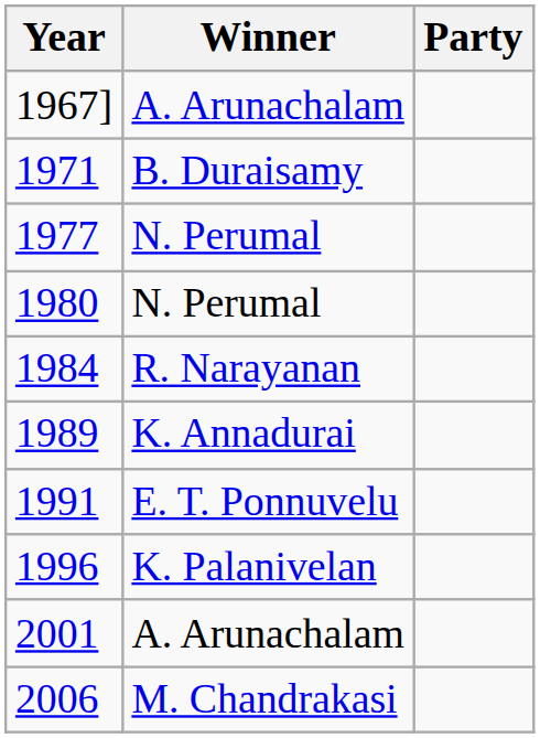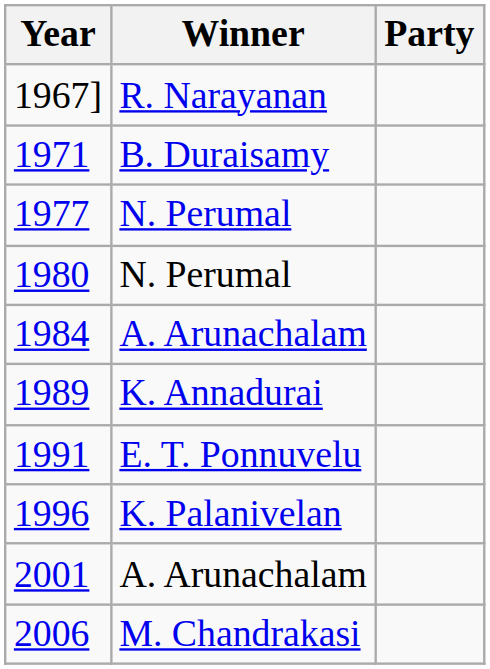1967] | Winner: A. Arunachalam -> R. Narayanan
1984 | Winner: R. Narayanan -> A. Arunachalam
